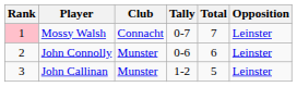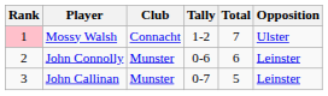Mossy Walsh | Tally: 0-7 -> 1-2
Mossy Walsh | Opposition: Leinster -> Ulster
John Callinan | Tally: 1-2 -> 0-7
